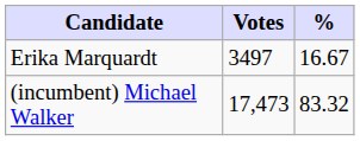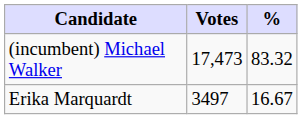rows swapped: (incumbent) Michael Walker <-> Erika Marquardt
